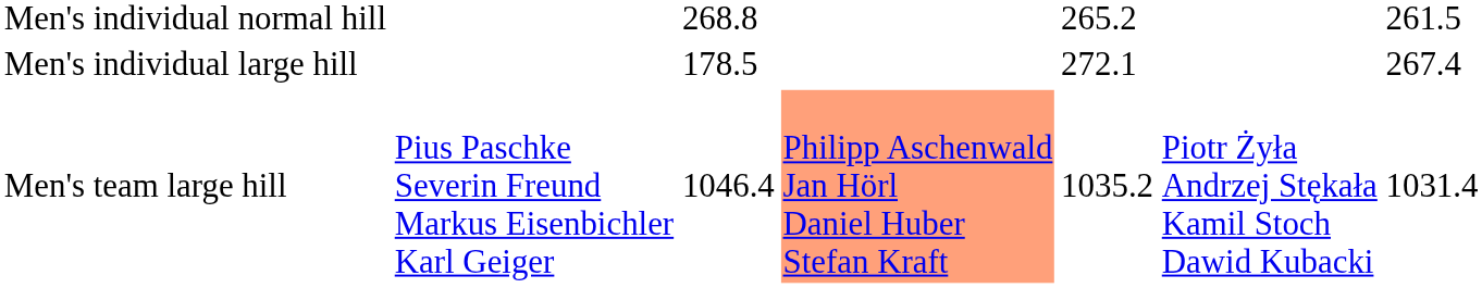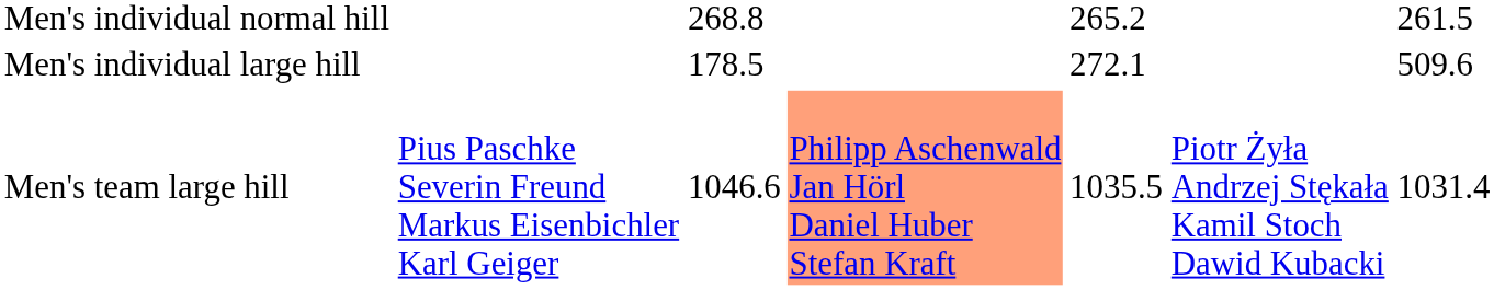Men's individual large hill | column 7: 267.4 -> 509.6
Men's team large hill | column 3: 1046.4 -> 1046.6
Men's team large hill | column 5: 1035.2 -> 1035.5
